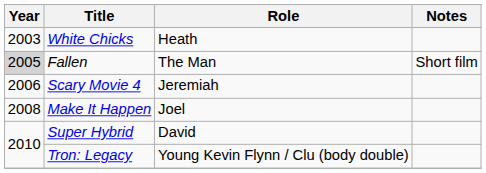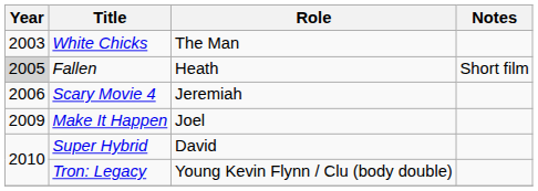White Chicks | Role: Heath -> The Man
Fallen | Role: The Man -> Heath
Make It Happen | Year: 2008 -> 2009
